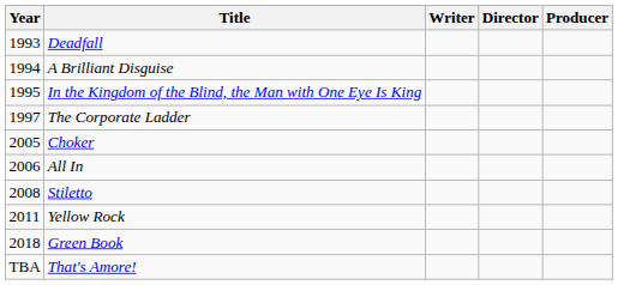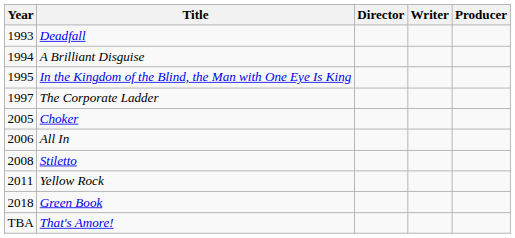columns swapped: Director <-> Writer
